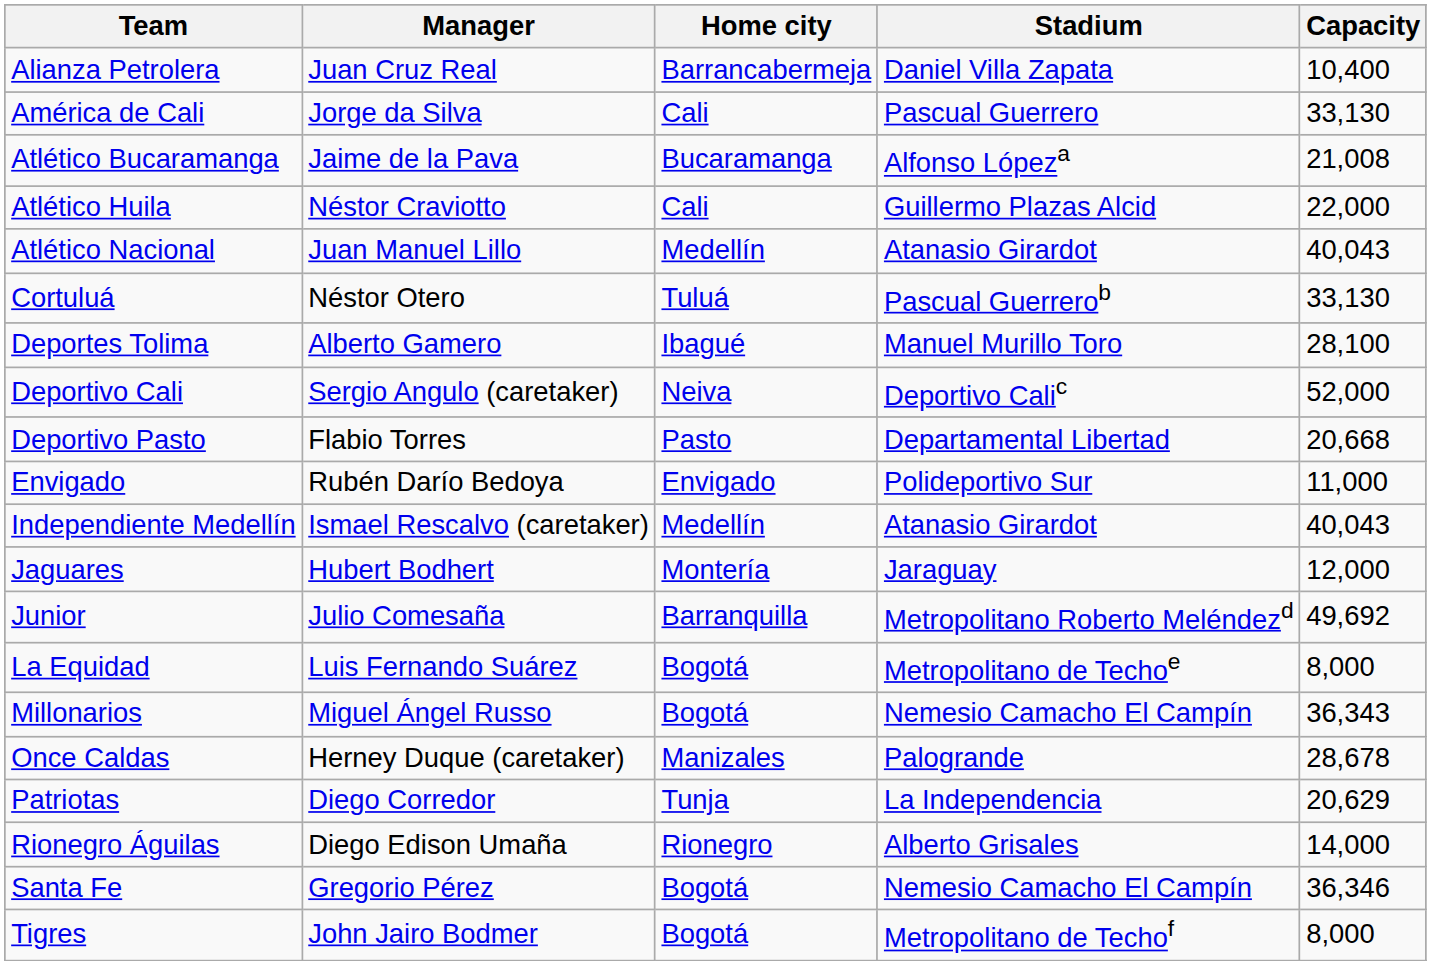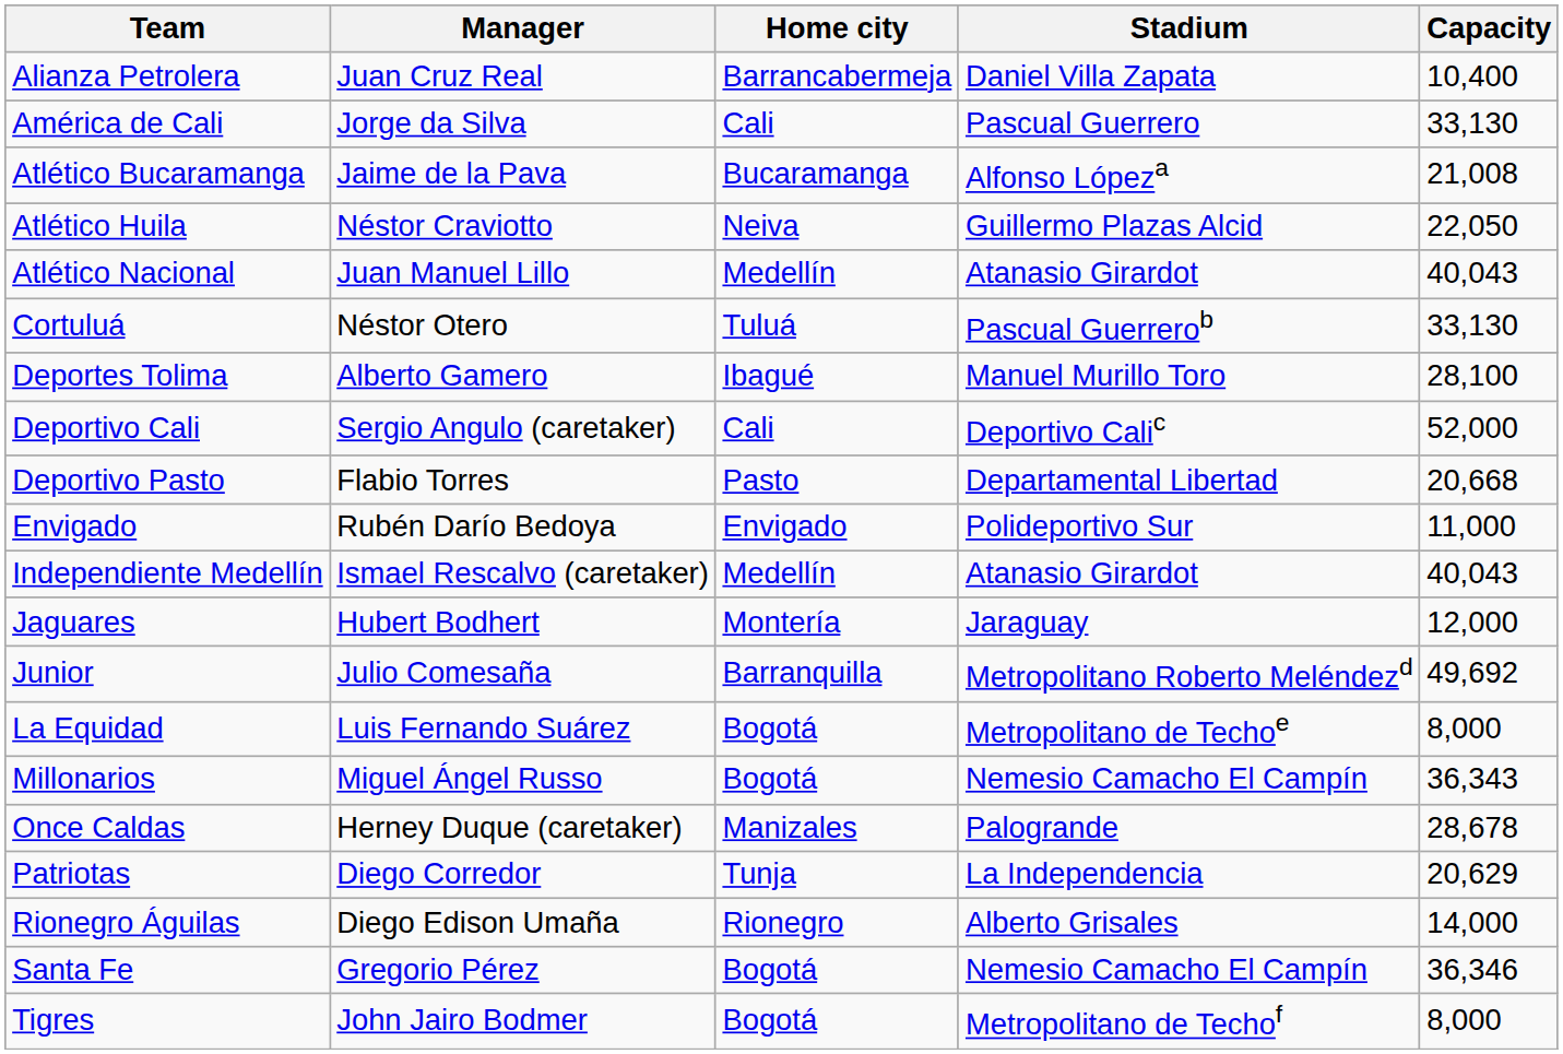Atlético Huila | Home city: Cali -> Neiva
Atlético Huila | Capacity: 22,000 -> 22,050
Deportivo Cali | Home city: Neiva -> Cali
